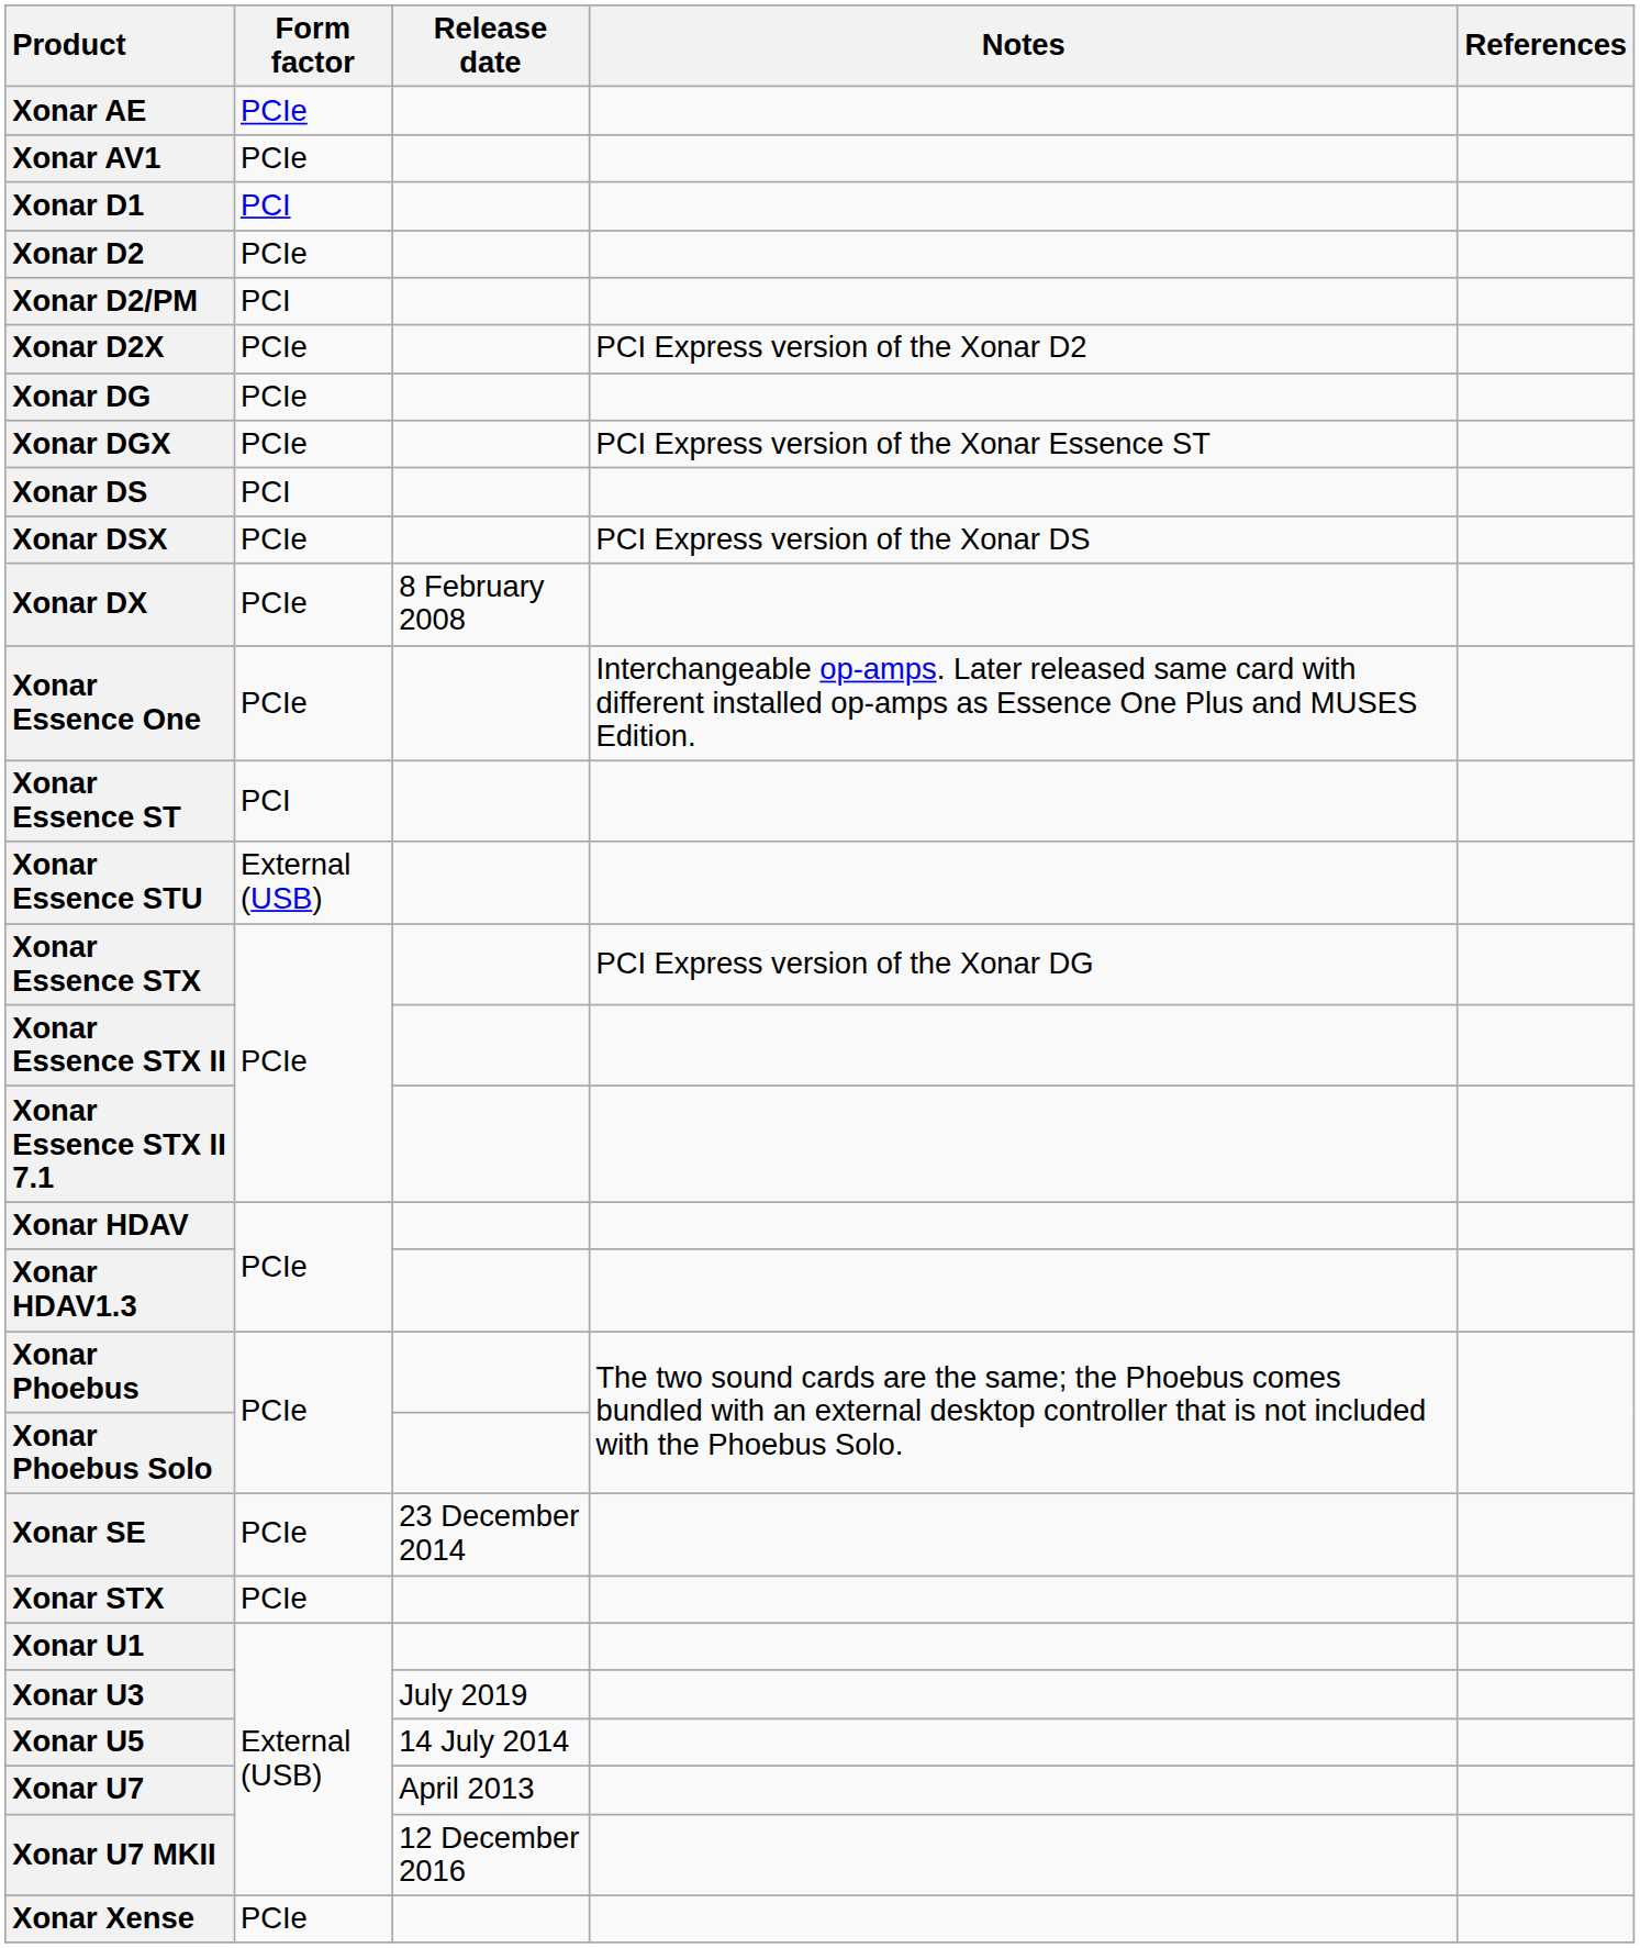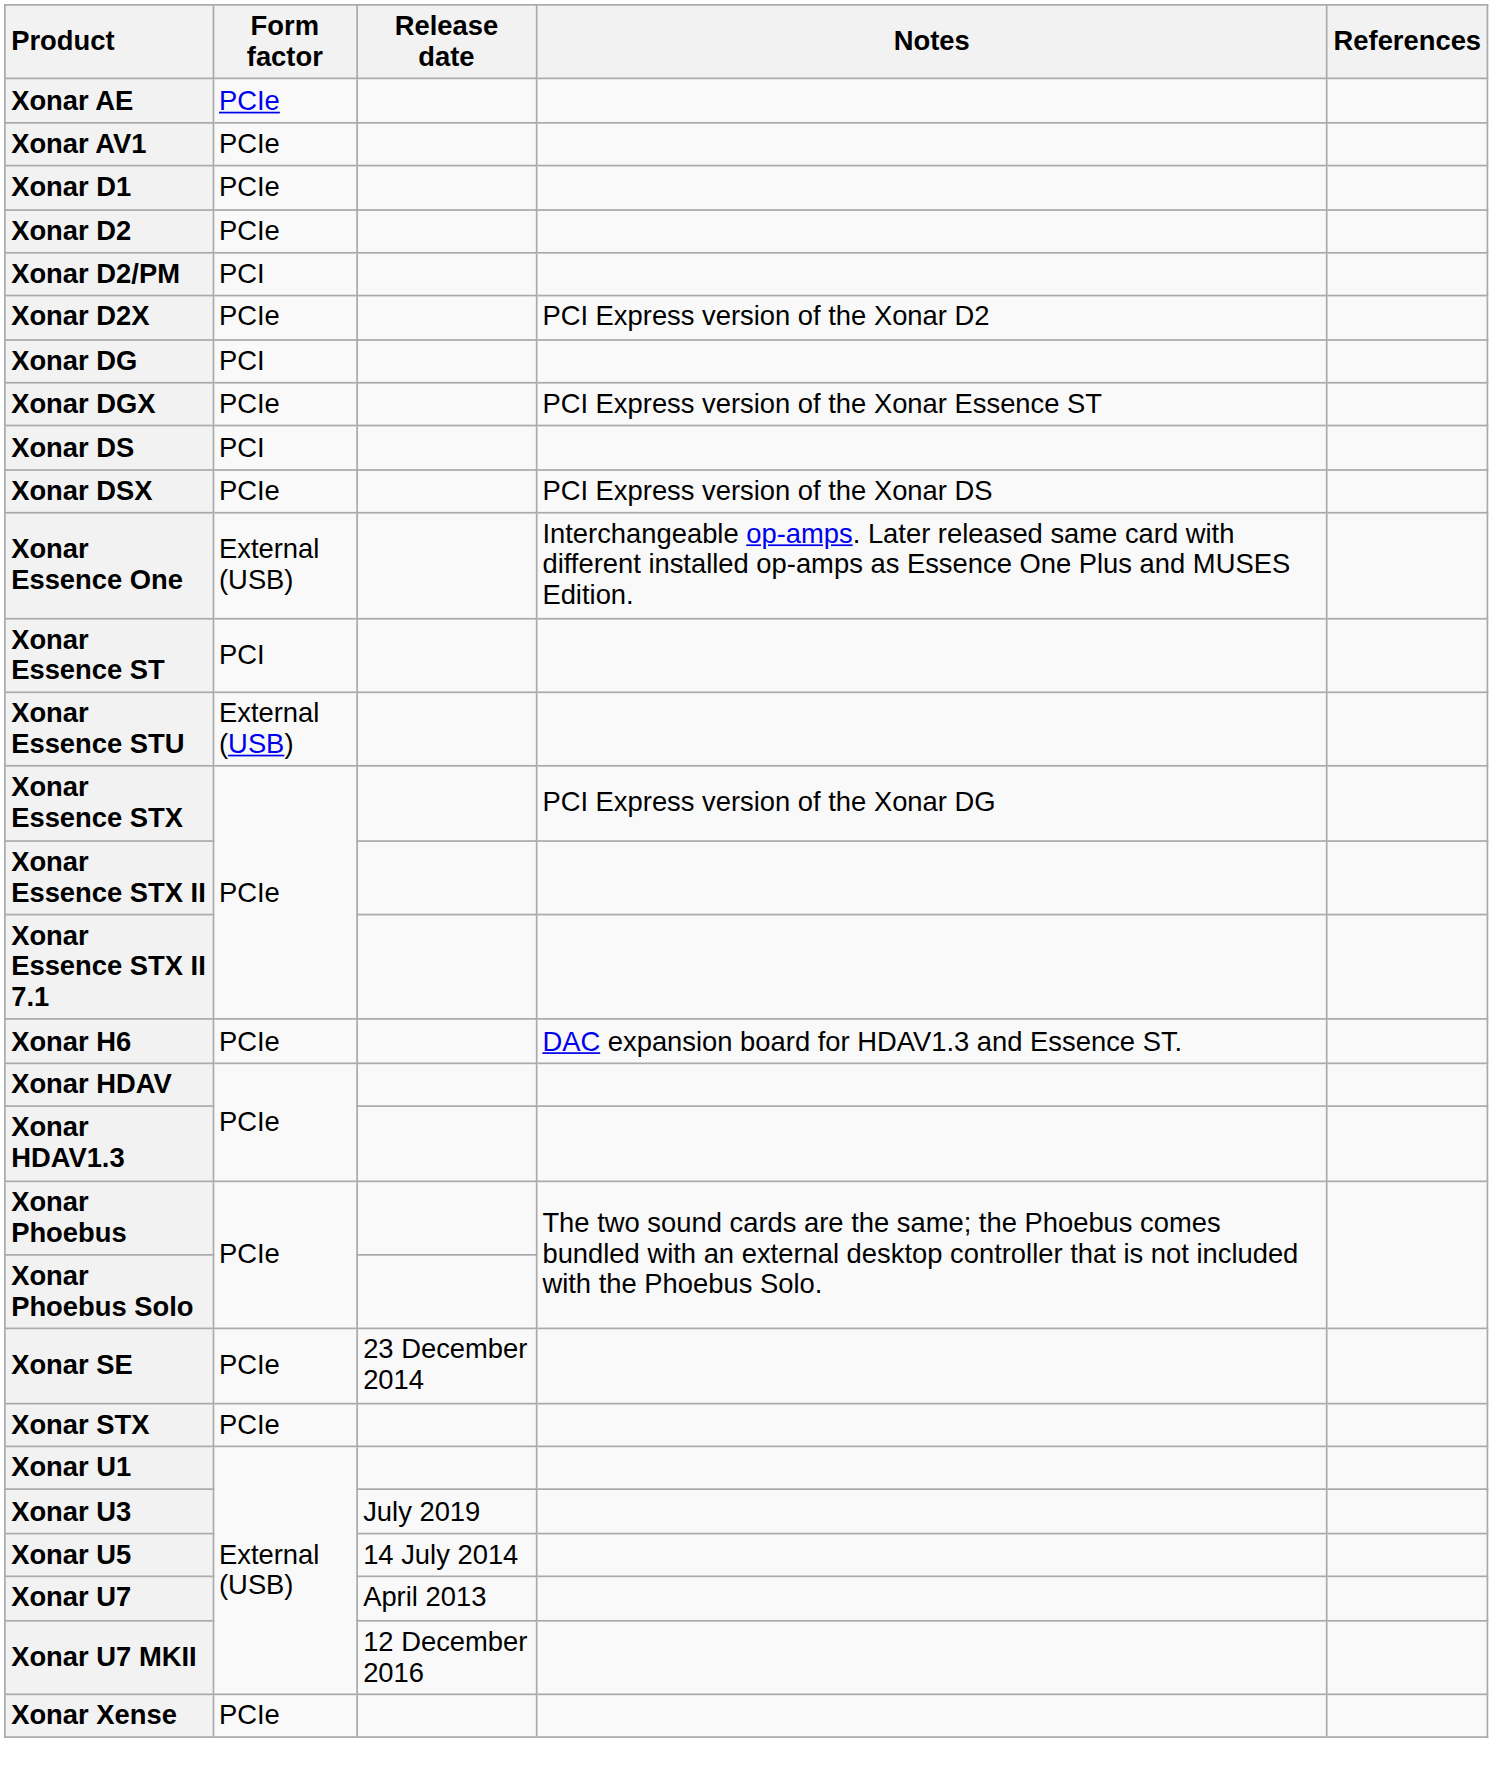Xonar D1 | Form factor: PCI -> PCIe
Xonar DG | Form factor: PCIe -> PCI
- row: Xonar DX | PCIe | 8 February 2008
Xonar Essence One | Form factor: PCIe -> External (USB)
+ row: Xonar H6 | PCIe | DAC expansion board for HDAV1.3 and Essence ST.
